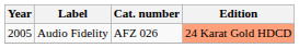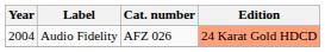Audio Fidelity | Year: 2005 -> 2004
